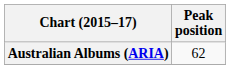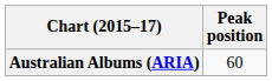Australian Albums (ARIA) | Peak position: 62 -> 60
